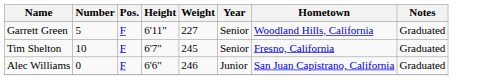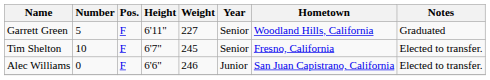Tim Shelton | Notes: Graduated -> Elected to transfer.
Alec Williams | Notes: Graduated -> Elected to transfer.
